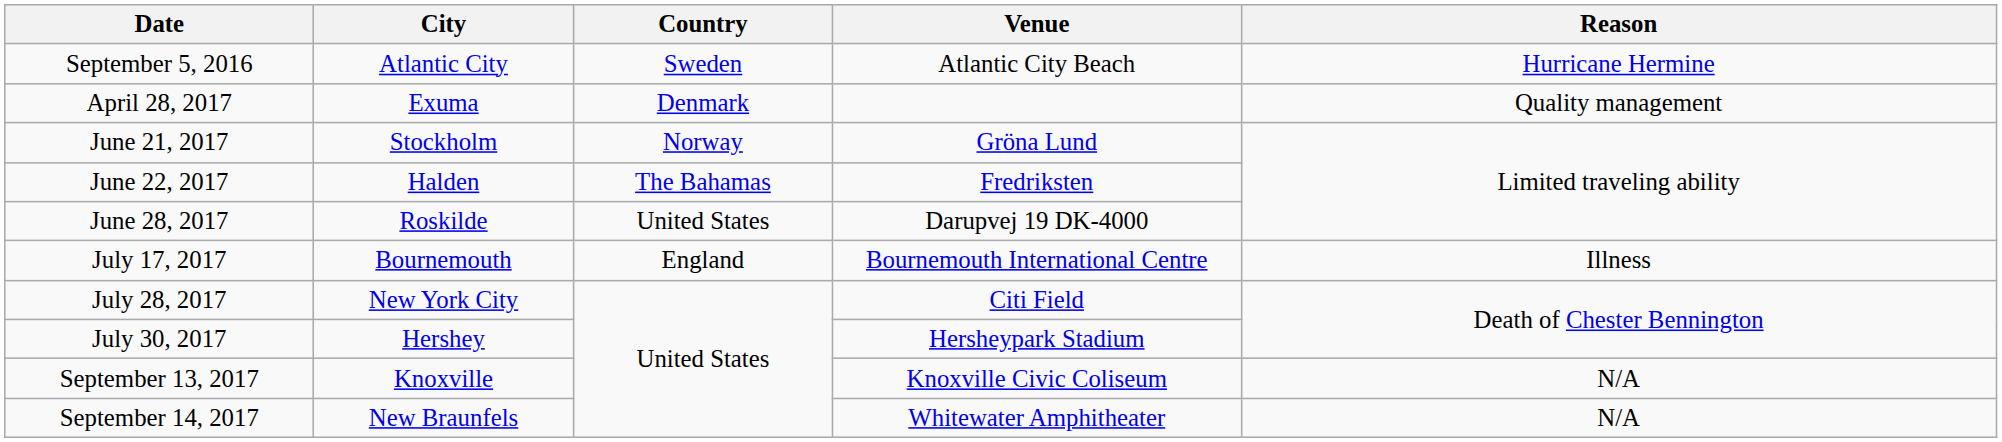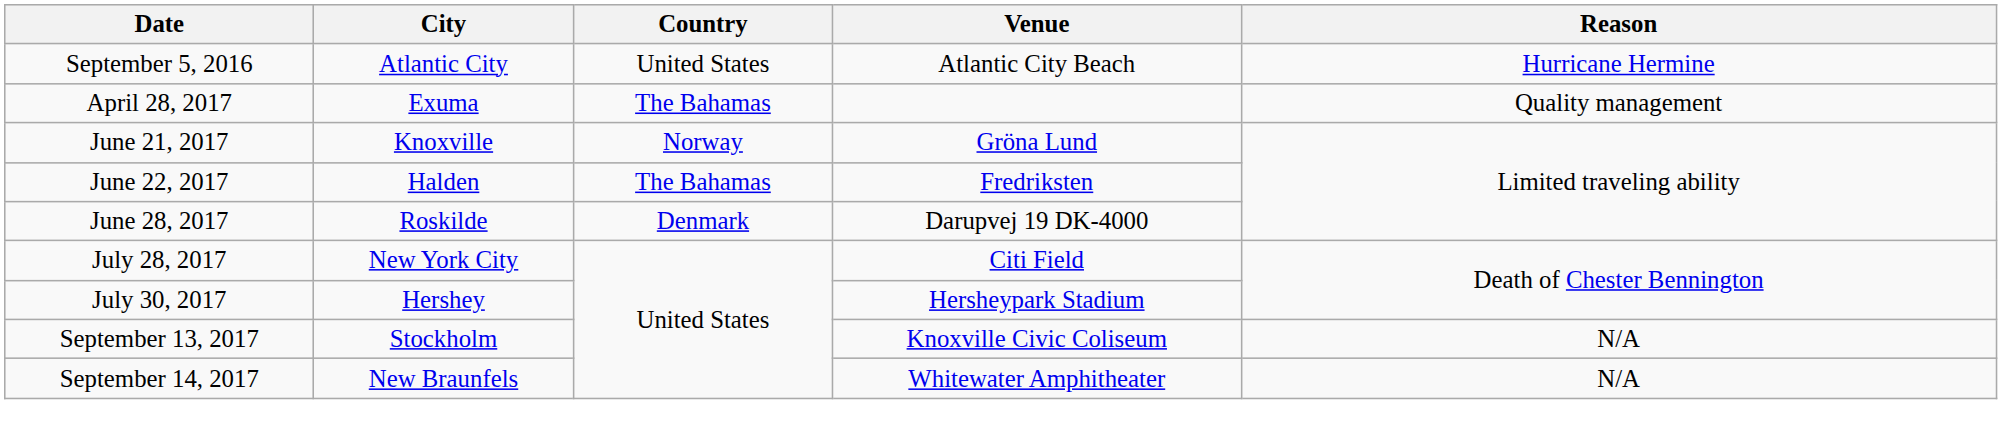September 5, 2016 | Country: Sweden -> United States
April 28, 2017 | Country: Denmark -> The Bahamas
June 21, 2017 | City: Stockholm -> Knoxville
June 28, 2017 | Country: United States -> Denmark
- row: July 17, 2017 | Bournemouth | England | Bournemouth International Centre | Illness
September 13, 2017 | City: Knoxville -> Stockholm
